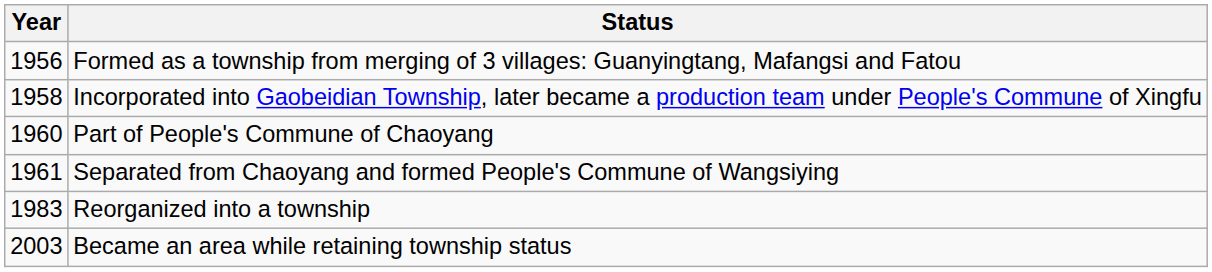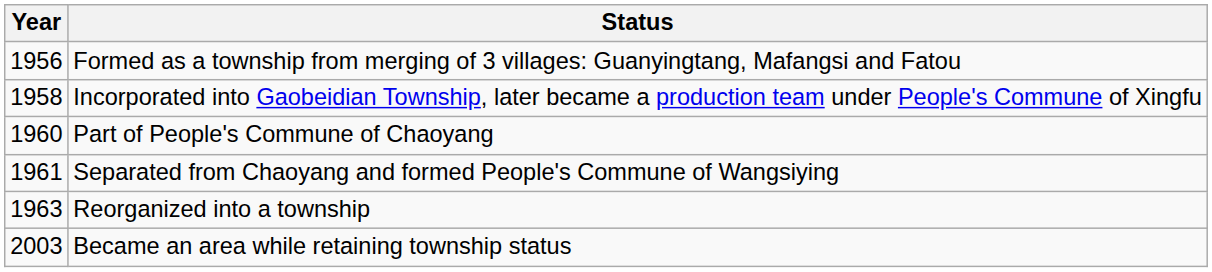Reorganized into a township | Year: 1983 -> 1963
